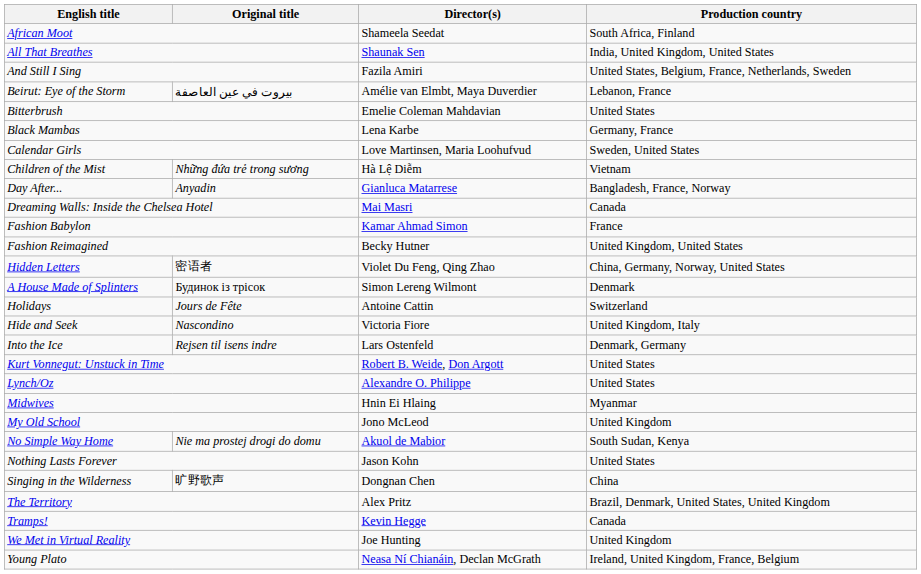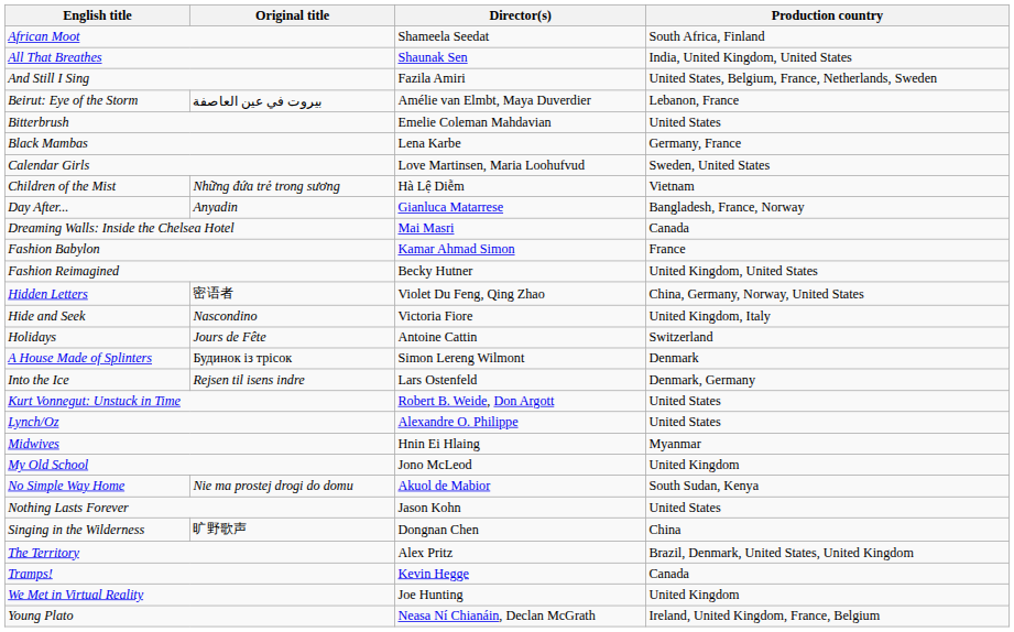rows swapped: Hide and Seek <-> A House Made of Splinters
